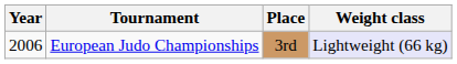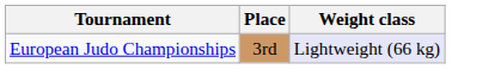- column: Year | 2006
